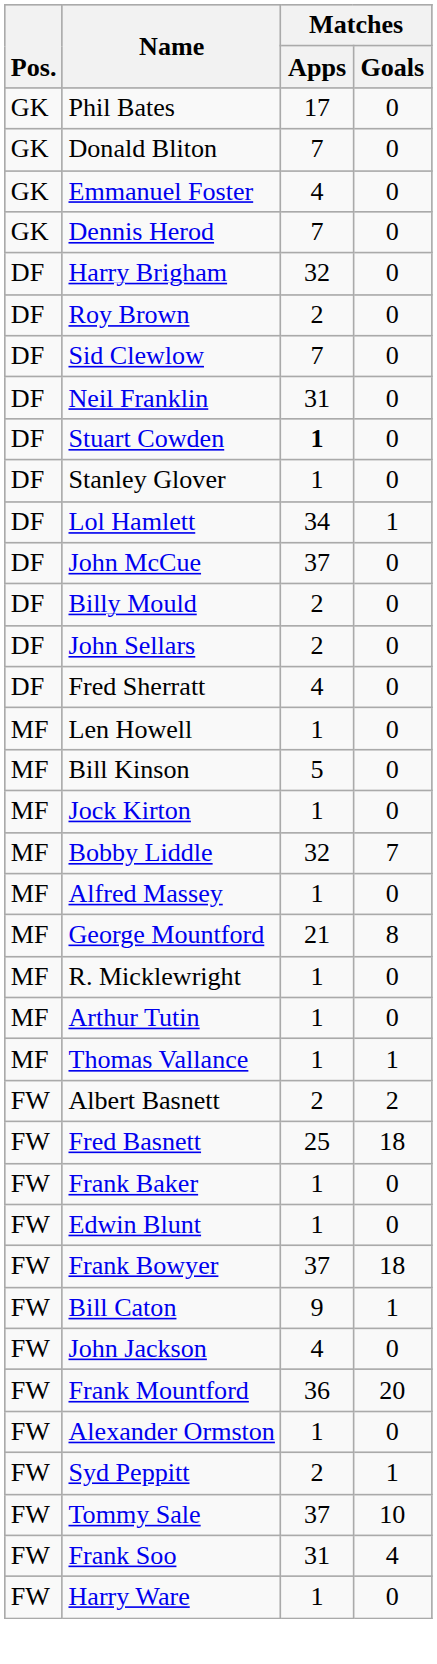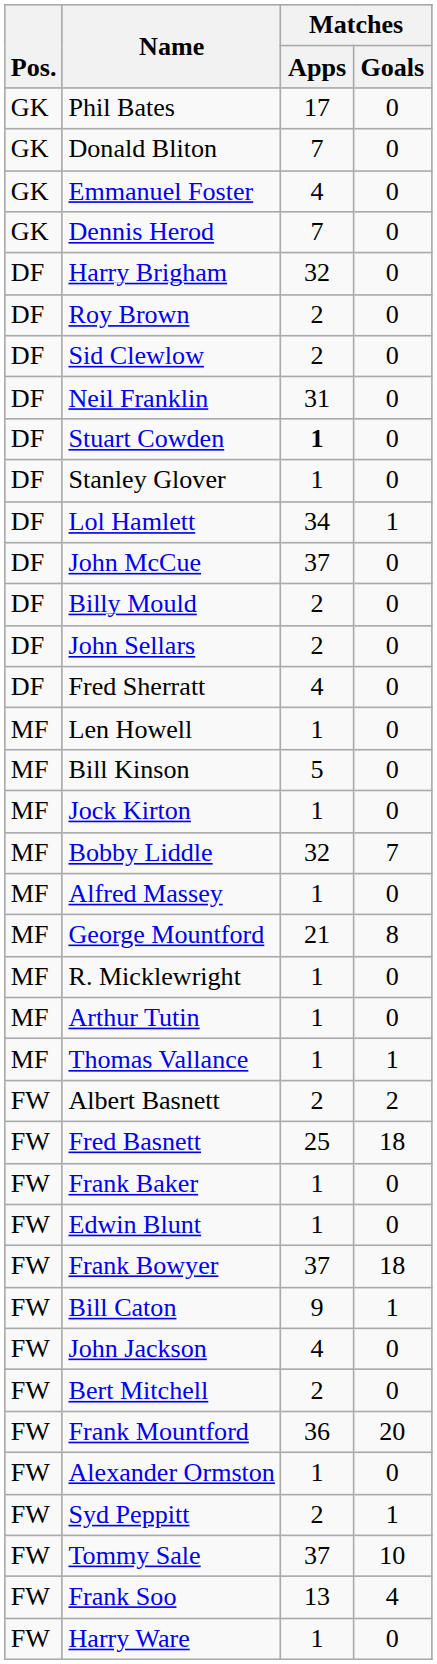Sid Clewlow | Matches / Apps: 7 -> 2
+ row: FW | Bert Mitchell | 2 | 0
Frank Soo | Matches / Apps: 31 -> 13
